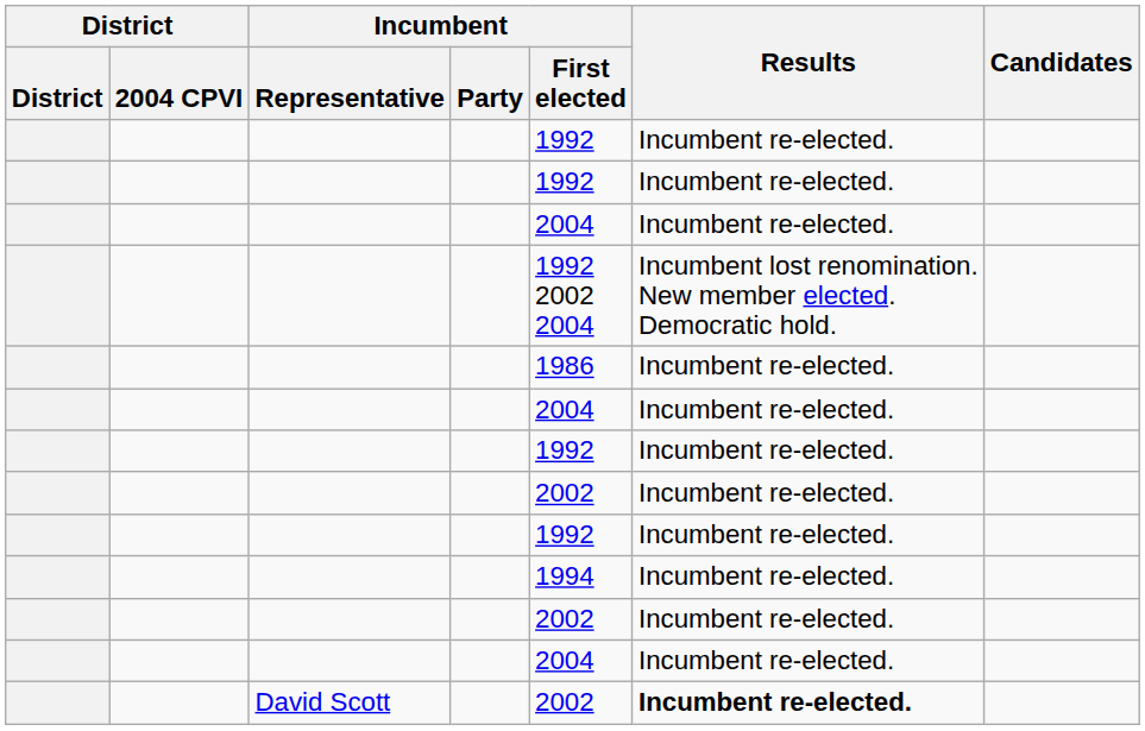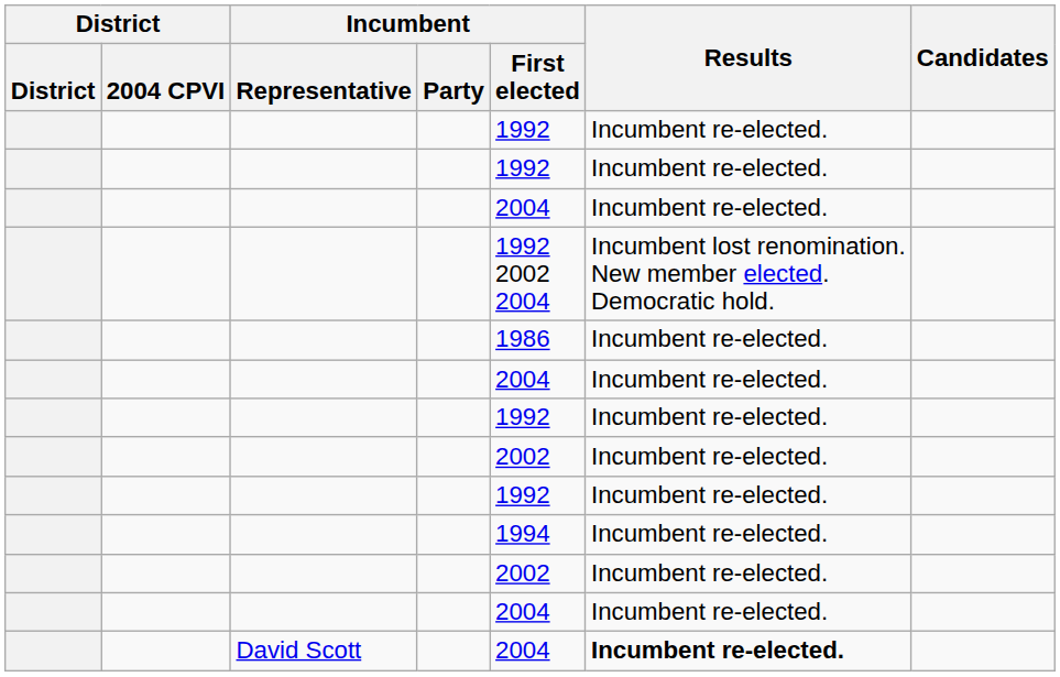David Scott | Incumbent / First elected: 2002 -> 2004
